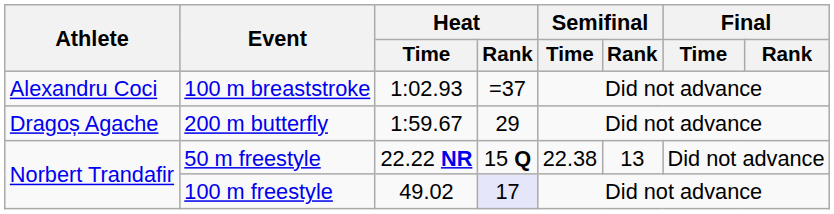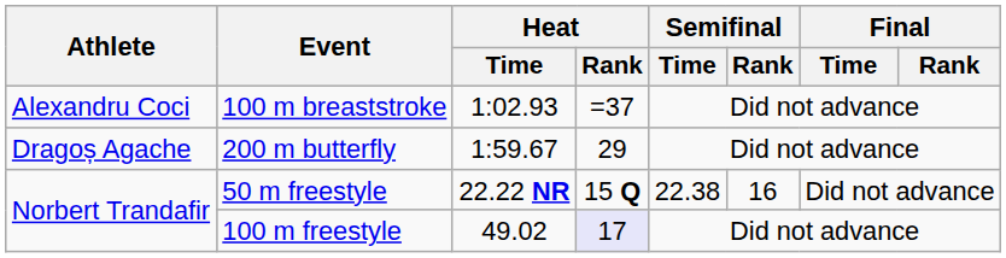50 m freestyle | Semifinal / Rank: 13 -> 16
